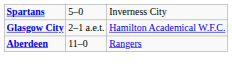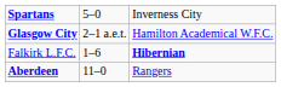+ row: Falkirk L.F.C. | 1–6 | Hibernian
